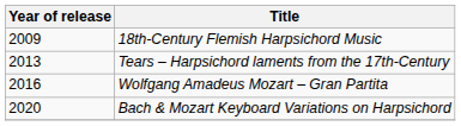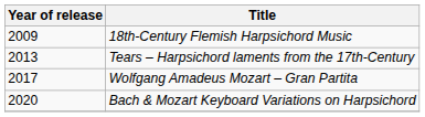Wolfgang Amadeus Mozart – Gran Partita | Year of release: 2016 -> 2017
